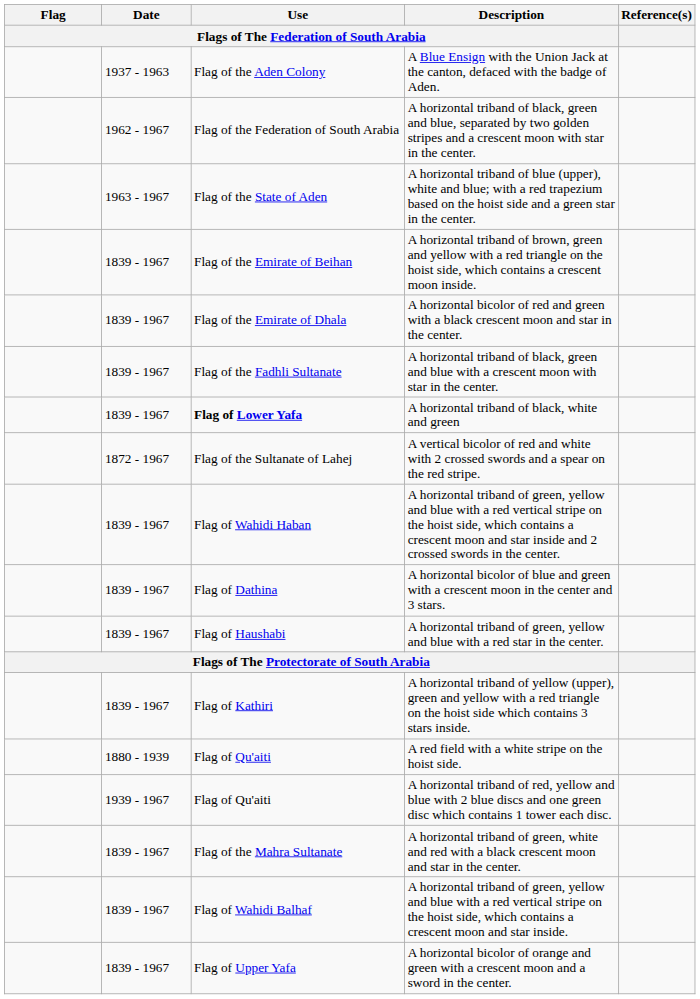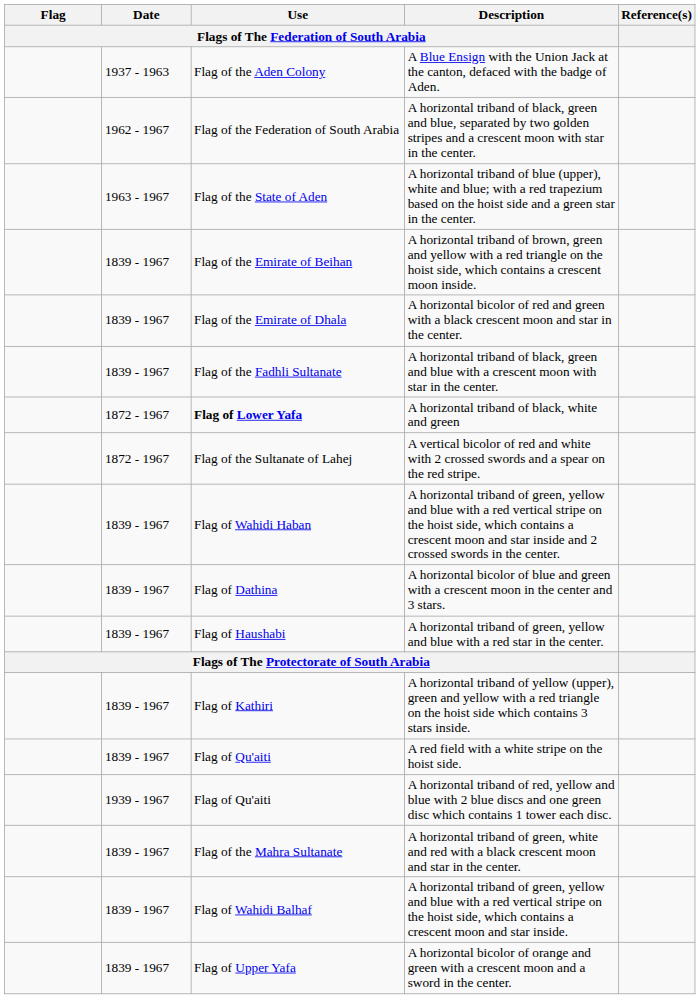A horizontal triband of black, white and green | Date / Flags of The Federation of South Arabia: 1839 - 1967 -> 1872 - 1967
A red field with a white stripe on the hoist side. | Date / Flags of The Federation of South Arabia: 1880 - 1939 -> 1839 - 1967
